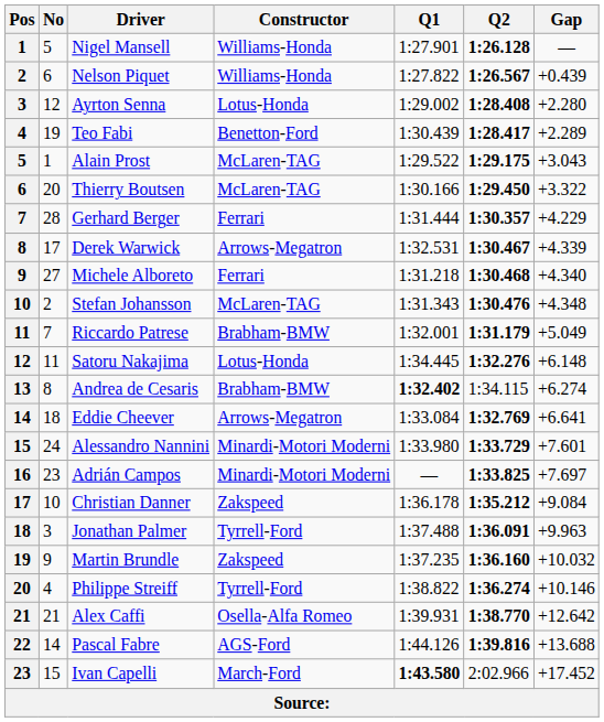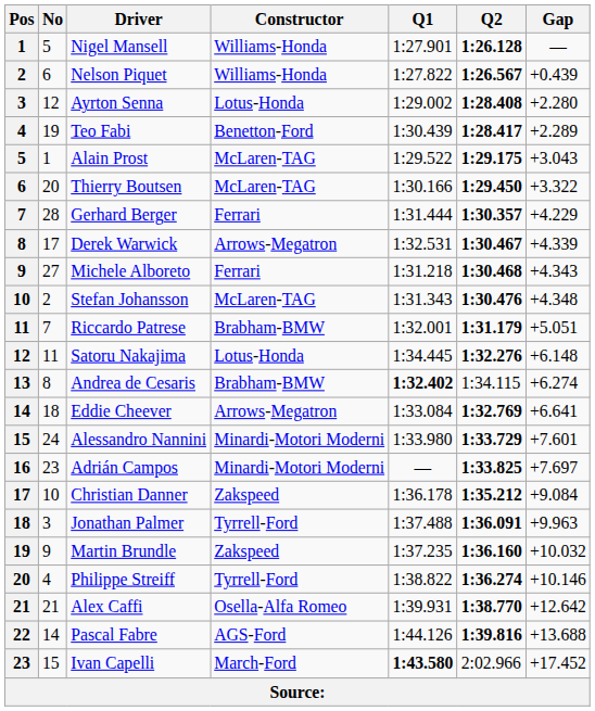Michele Alboreto | Gap: +4.340 -> +4.343
Riccardo Patrese | Gap: +5.049 -> +5.051
